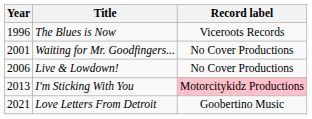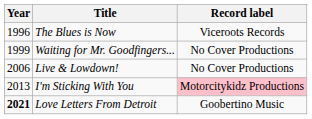Waiting for Mr. Goodfingers... | Year: 2001 -> 1999
Love Letters From Detroit | Year: normal -> bold
